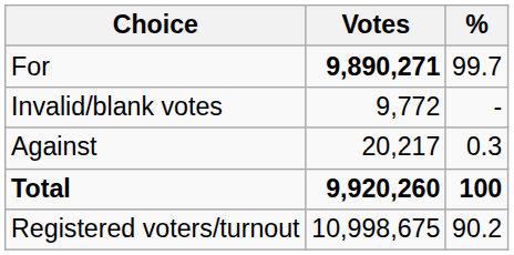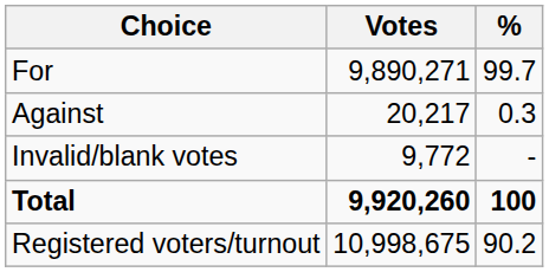For | Votes: bold -> normal
rows swapped: Against <-> Invalid/blank votes
